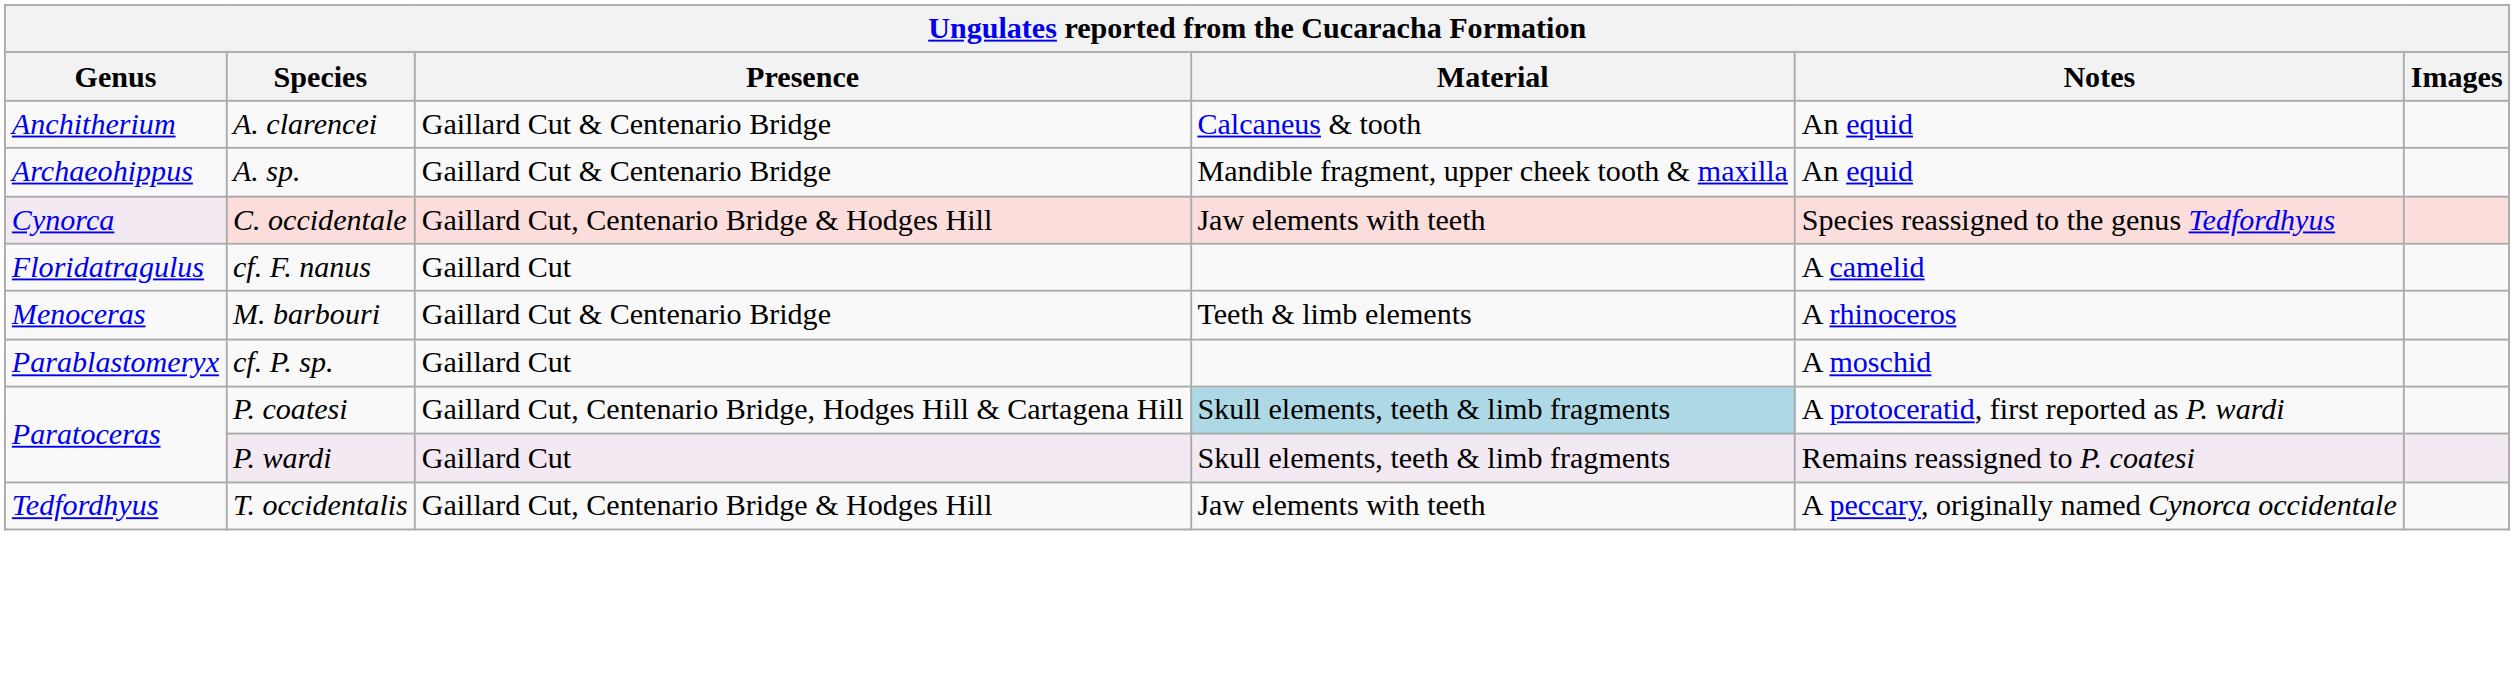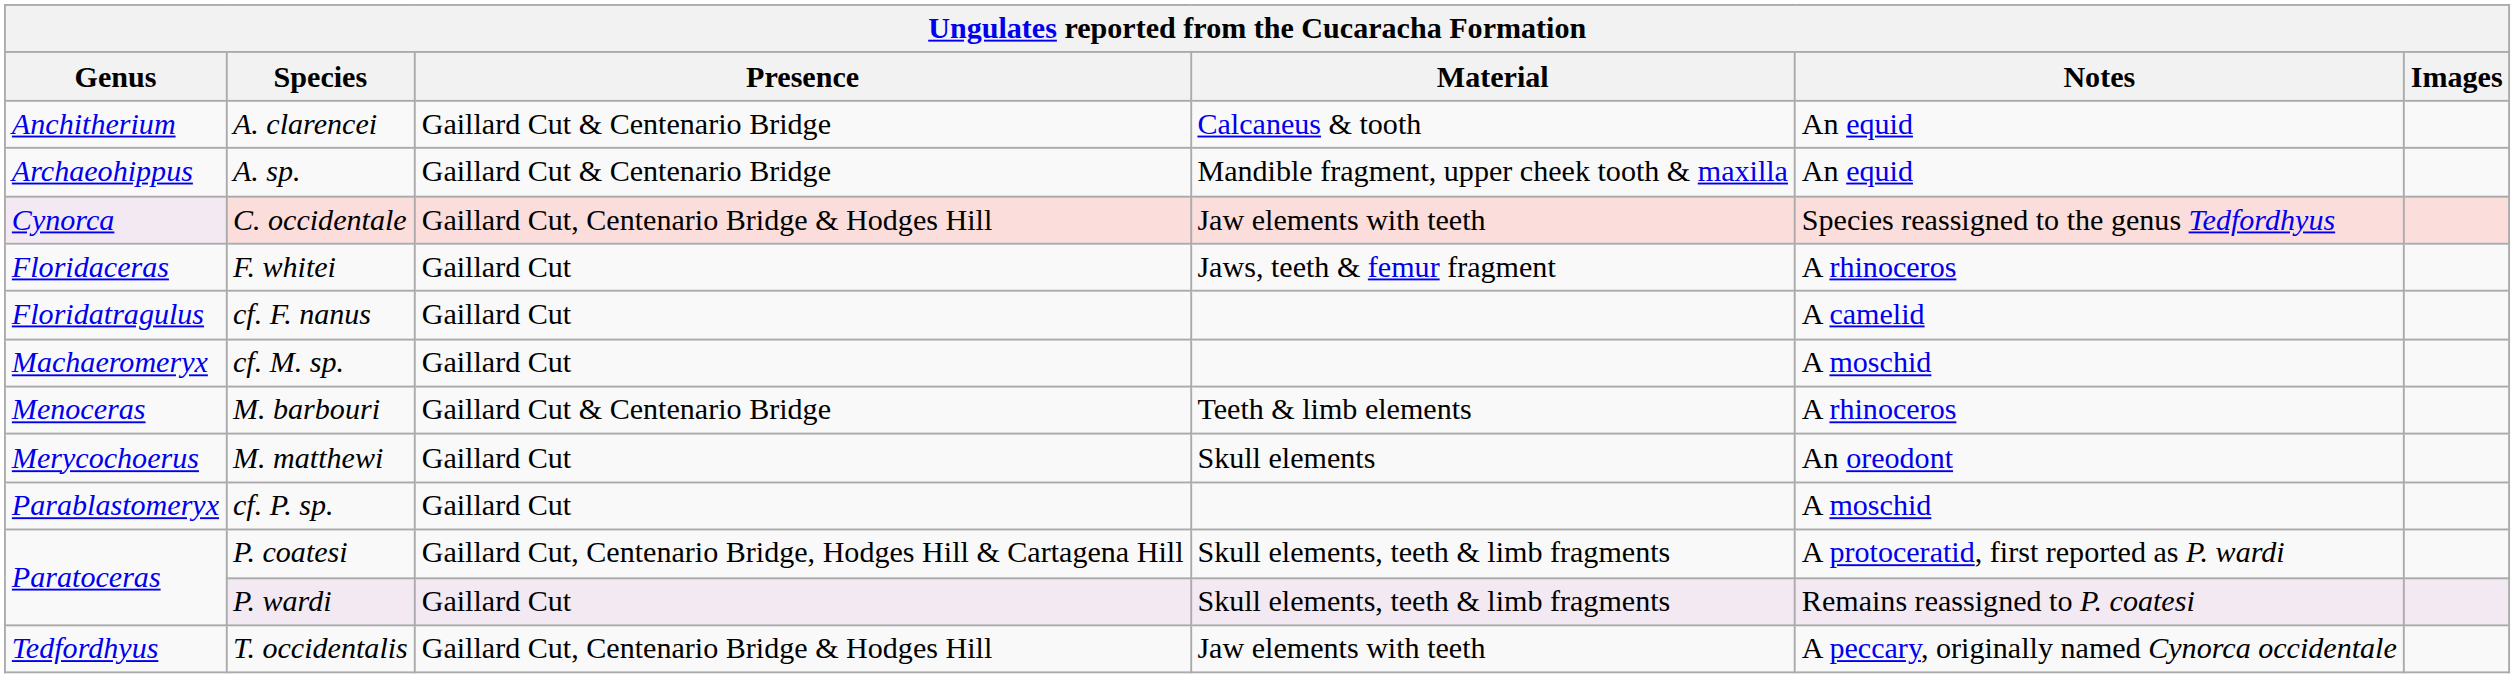+ row: Floridaceras | F. whitei | Gaillard Cut | Jaws, teeth & femur fragment | A rhinoceros
+ row: Machaeromeryx | cf. M. sp. | Gaillard Cut | A moschid
+ row: Merycochoerus | M. matthewi | Gaillard Cut | Skull elements | An oreodont
P. coatesi | Material: lightblue background -> no background
